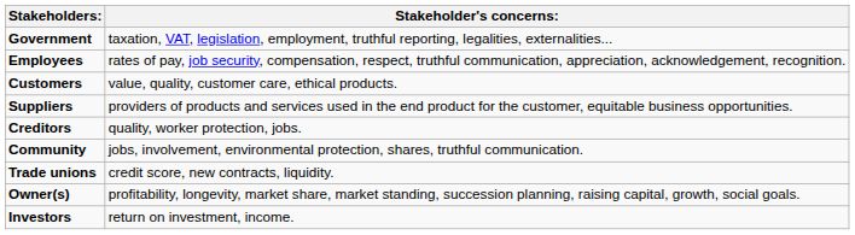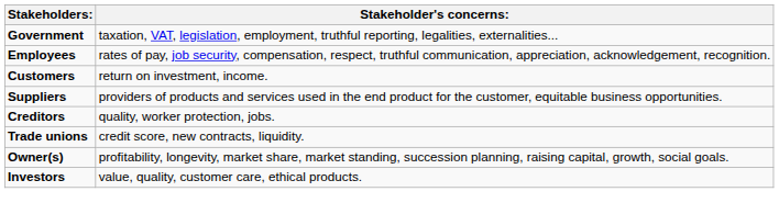Customers | Stakeholder's concerns:: value, quality, customer care, ethical products. -> return on investment, income.
- row: Community | jobs, involvement, environmental protection, shares, truthful communication.
Investors | Stakeholder's concerns:: return on investment, income. -> value, quality, customer care, ethical products.
